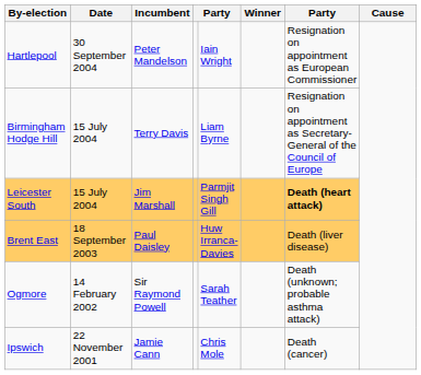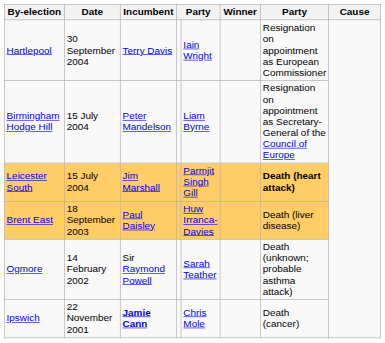Hartlepool | Incumbent: Peter Mandelson -> Terry Davis
Birmingham Hodge Hill | Incumbent: Terry Davis -> Peter Mandelson
Ipswich | Incumbent: normal -> bold
